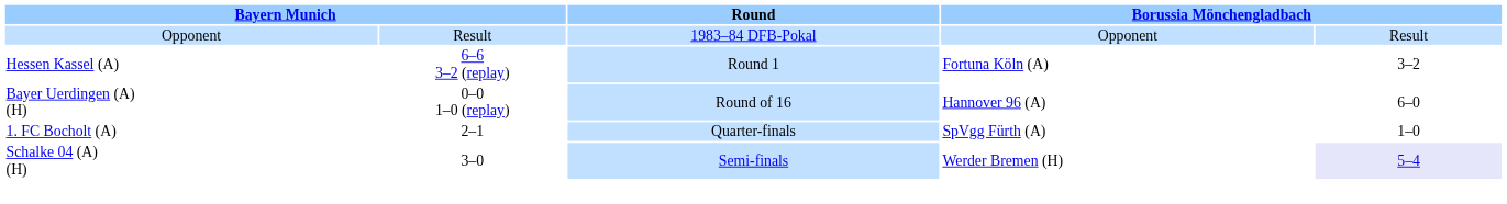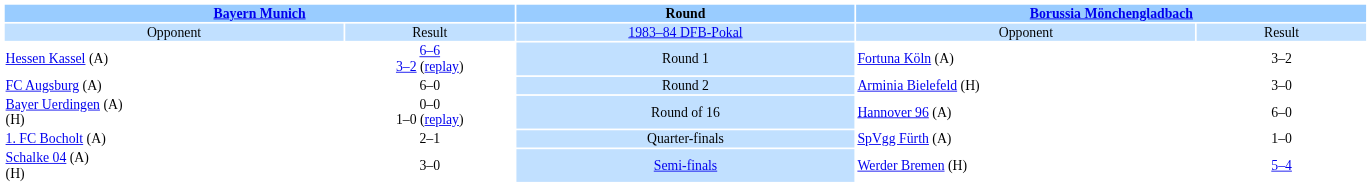+ row: FC Augsburg (A) | 6–0 | Round 2 | Arminia Bielefeld (H) | 3–0
Schalke 04 (A) (H) | column 5: lavender background -> no background
